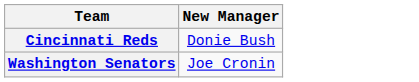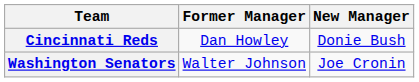+ column: Former Manager | Dan Howley | Walter Johnson
